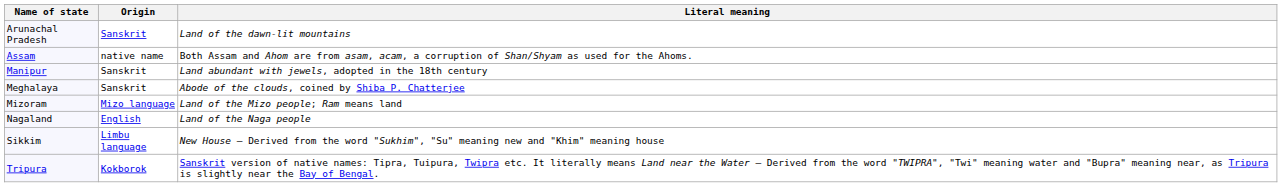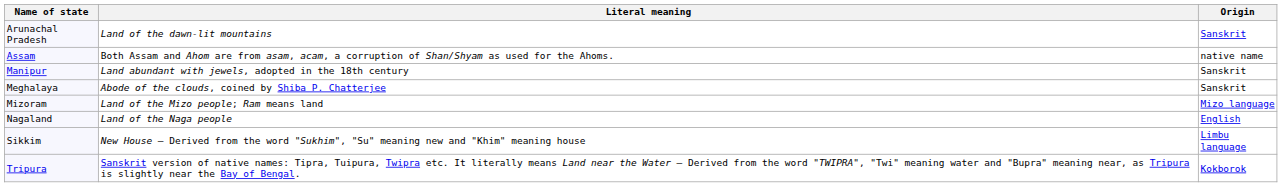columns swapped: Origin <-> Literal meaning
